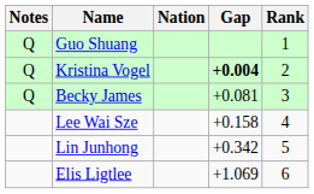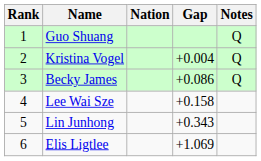columns swapped: Rank <-> Notes
Kristina Vogel | Gap: bold -> normal
Becky James | Gap: +0.081 -> +0.086
Lin Junhong | Gap: +0.342 -> +0.343
